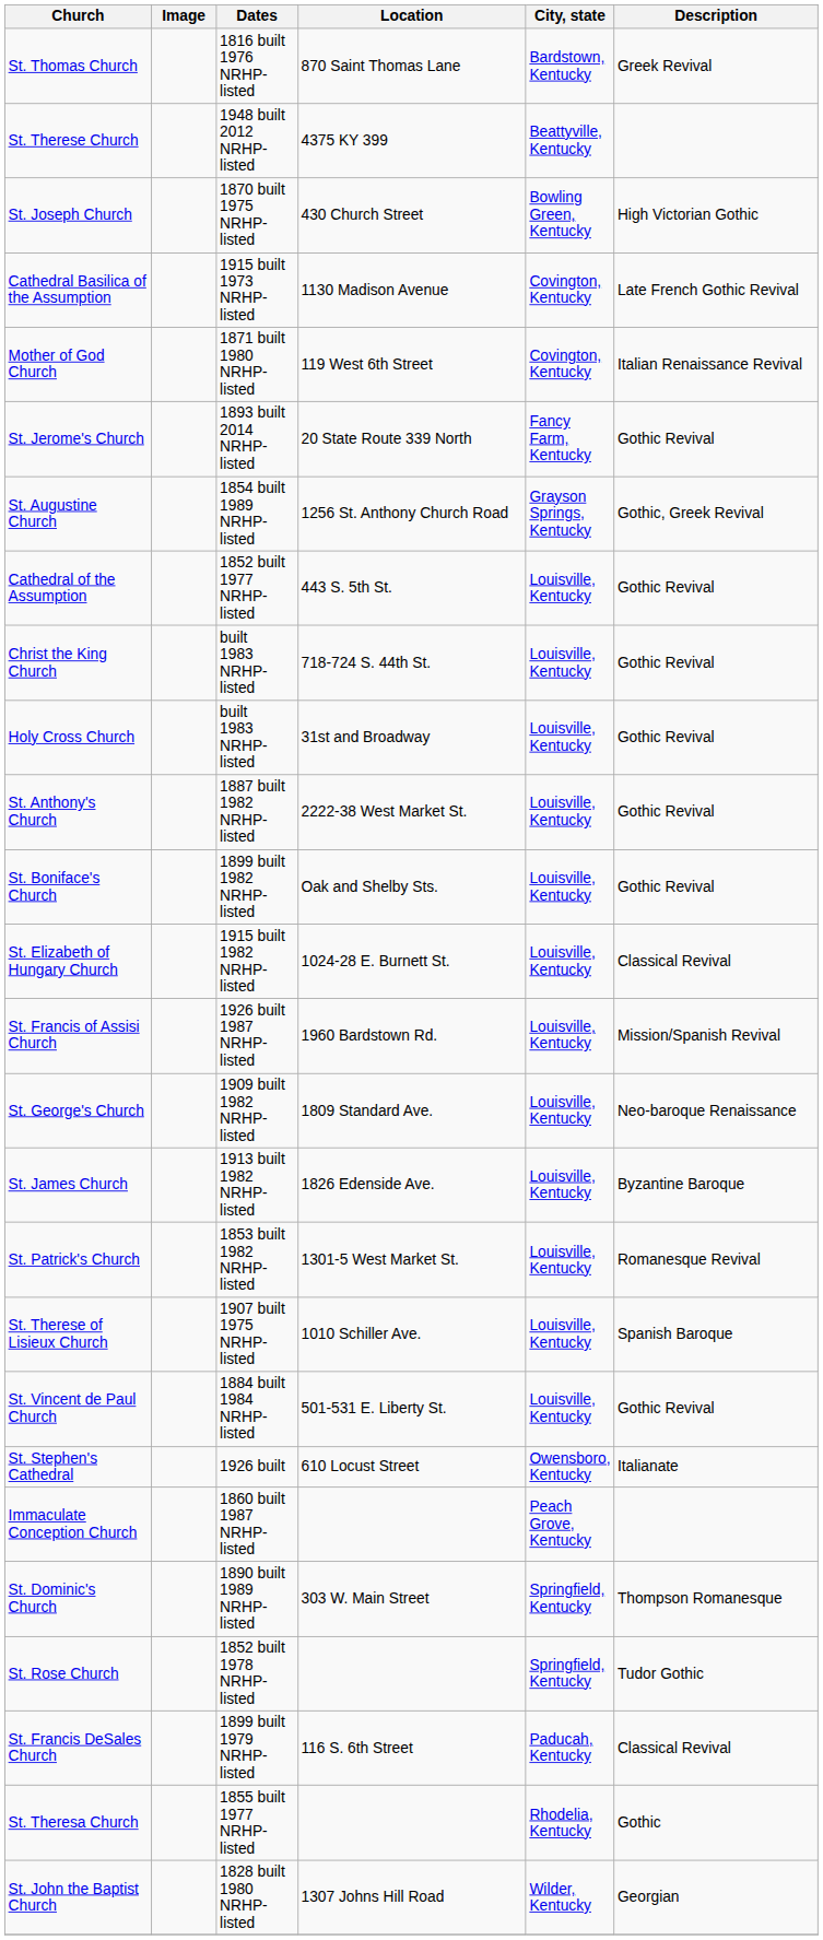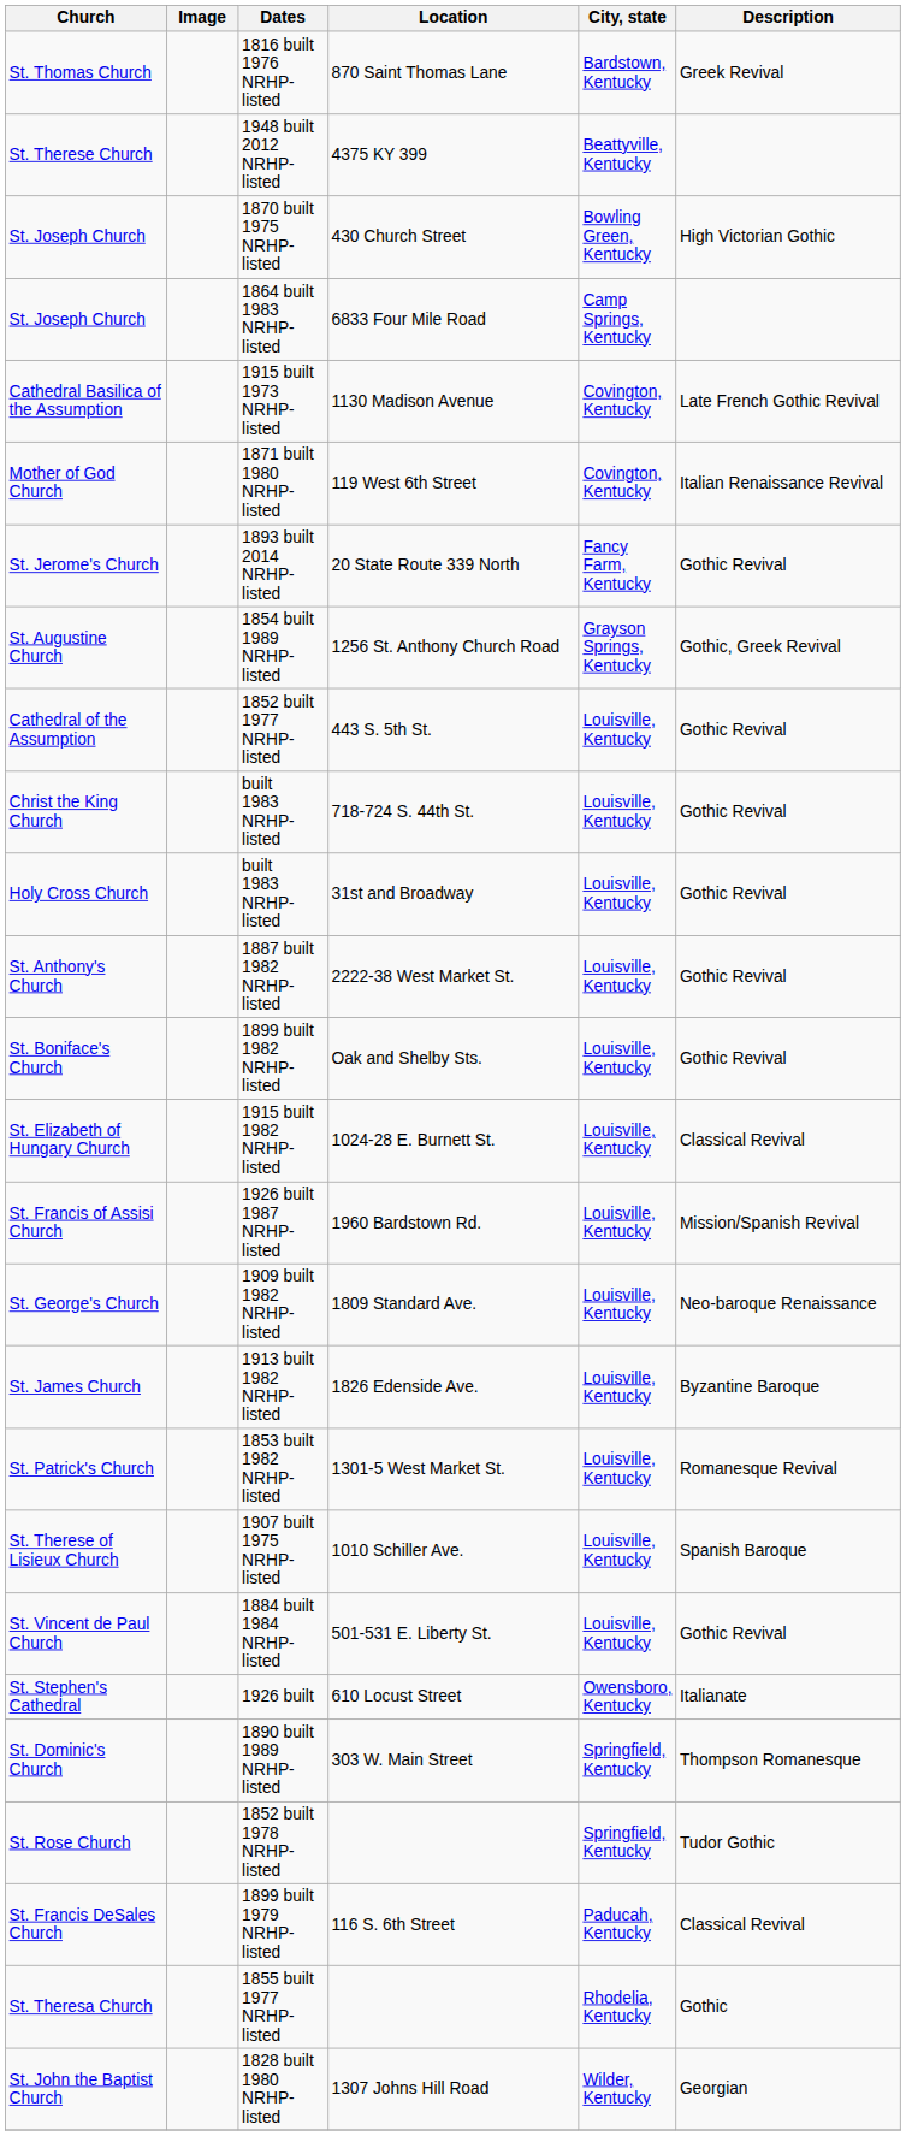+ row: St. Joseph Church | 1864 built 1983 NRHP-listed | 6833 Four Mile Road | Camp Springs, Kentucky
- row: Immaculate Conception Church | 1860 built 1987 NRHP-listed | Peach Grove, Kentucky
